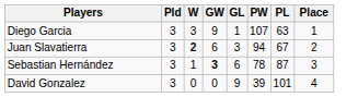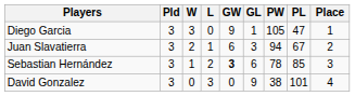+ column: L | 0 | 1 | 2 | 3
Diego Garcia | PW: 107 -> 105
Diego Garcia | PL: 63 -> 47
Juan Slavatierra | W: bold -> normal
Sebastian Hernández | PL: 87 -> 85
David Gonzalez | PW: 39 -> 38
